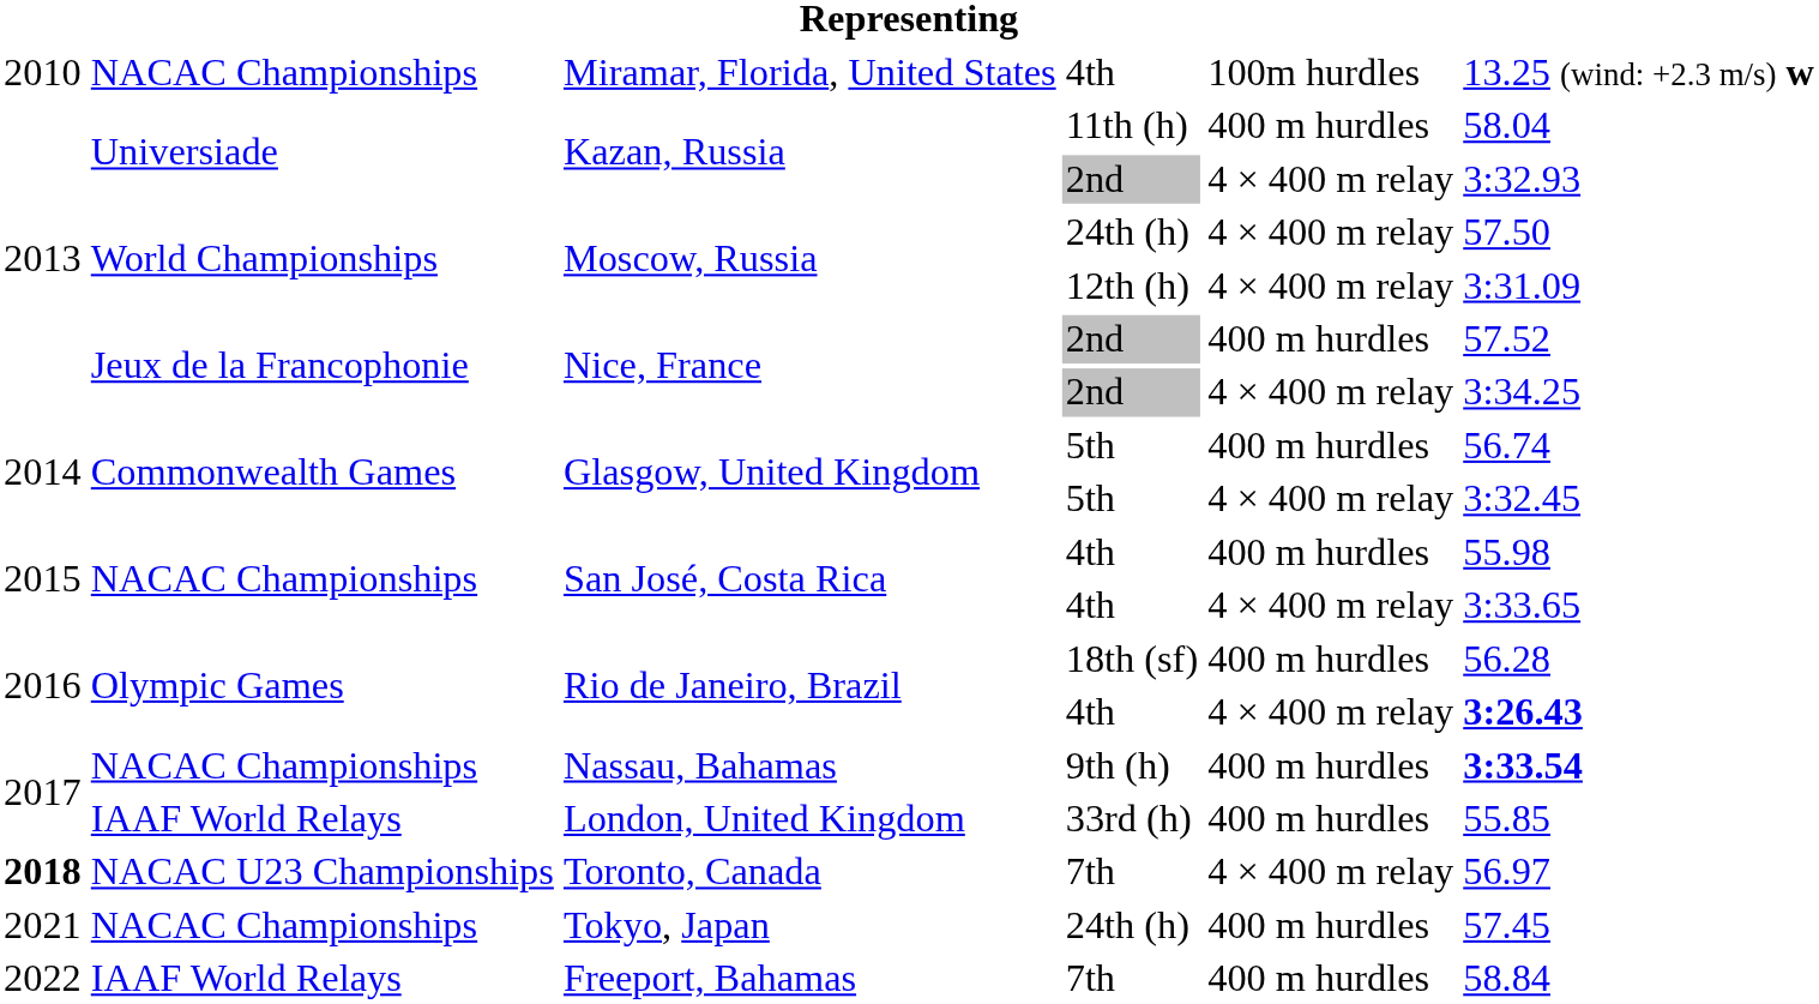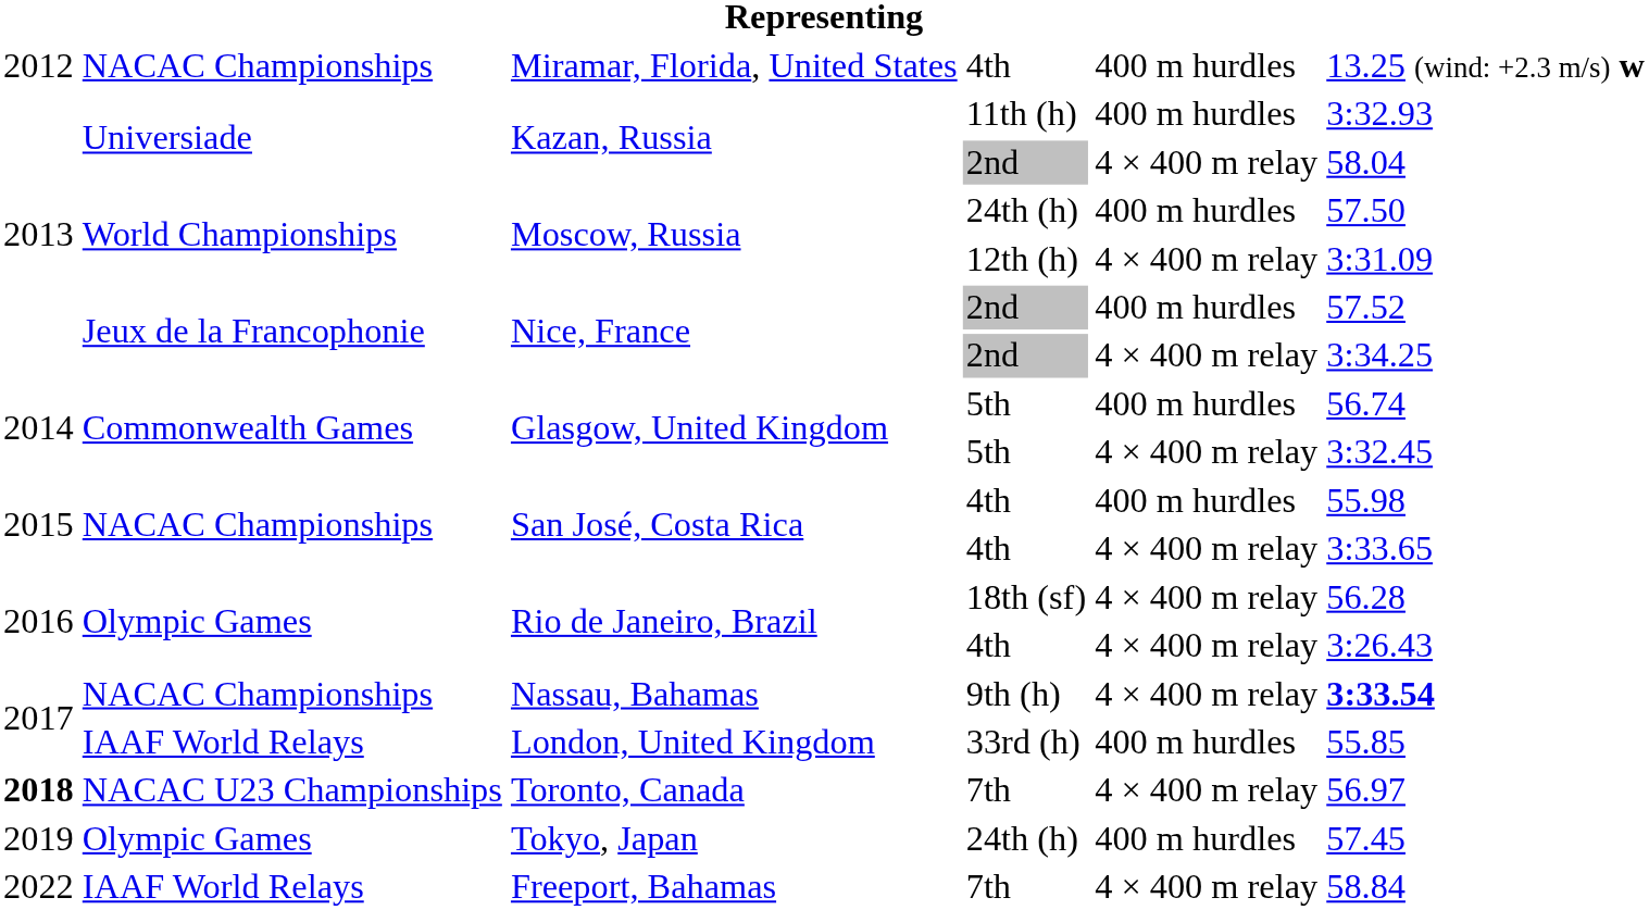Miramar, Florida, United States | column 1: 2010 -> 2012
Miramar, Florida, United States | column 5: 100m hurdles -> 400 m hurdles
Kazan, Russia / 11th (h) | column 6: 58.04 -> 3:32.93
Kazan, Russia / 2nd | column 6: 3:32.93 -> 58.04
Moscow, Russia / 24th (h) | column 5: 4 × 400 m relay -> 400 m hurdles
Rio de Janeiro, Brazil / 18th (sf) | column 5: 400 m hurdles -> 4 × 400 m relay
Rio de Janeiro, Brazil / 4th | column 6: bold -> normal
Nassau, Bahamas | column 5: 400 m hurdles -> 4 × 400 m relay
Tokyo, Japan | column 1: 2021 -> 2019
Tokyo, Japan | column 2: NACAC Championships -> Olympic Games
Freeport, Bahamas | column 5: 400 m hurdles -> 4 × 400 m relay
